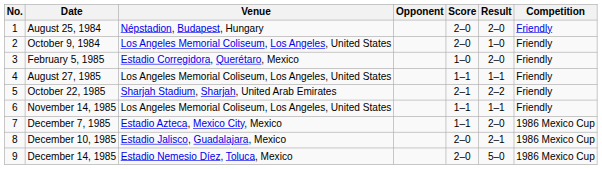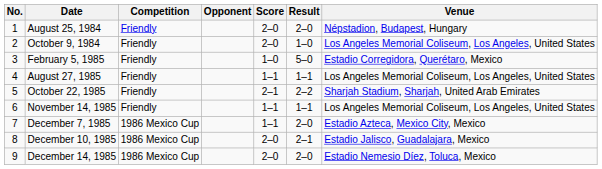columns swapped: Venue <-> Competition
February 5, 1985 | Result: 2–0 -> 5–0
December 14, 1985 | Result: 5–0 -> 2–0
